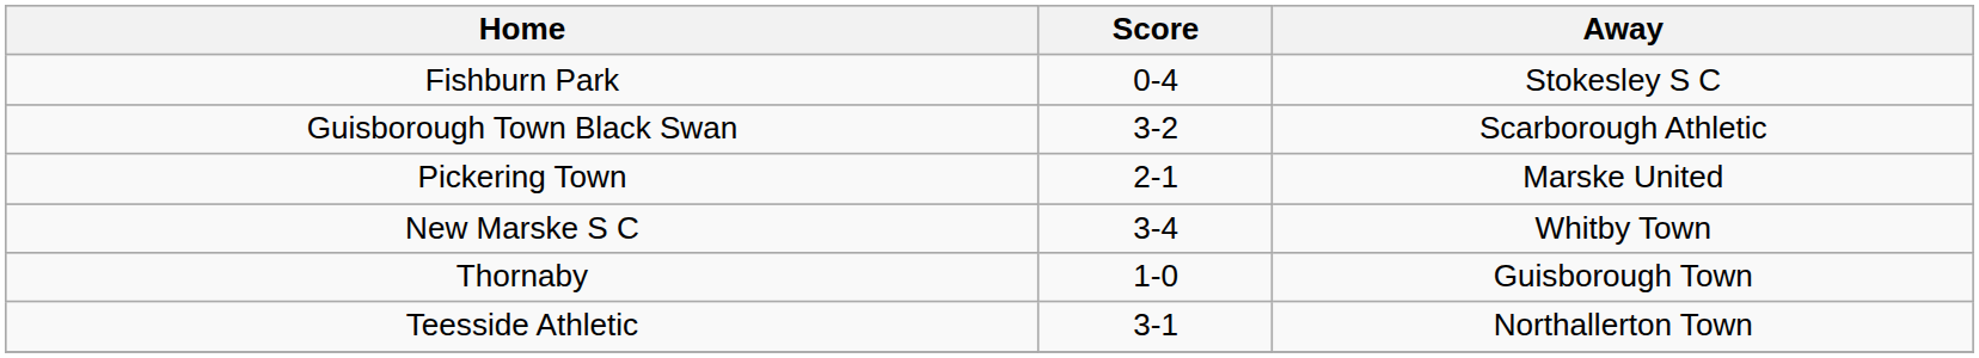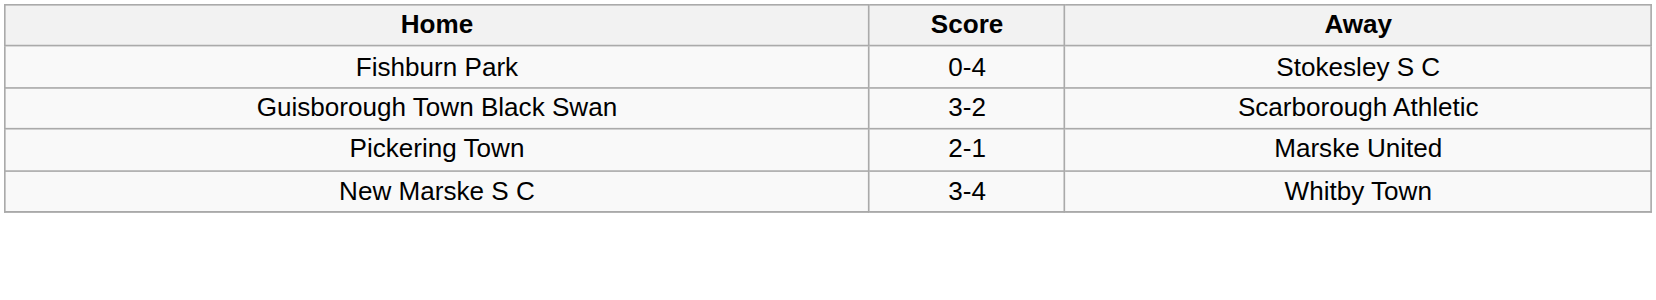- row: Thornaby | 1-0 | Guisborough Town
- row: Teesside Athletic | 3-1 | Northallerton Town
